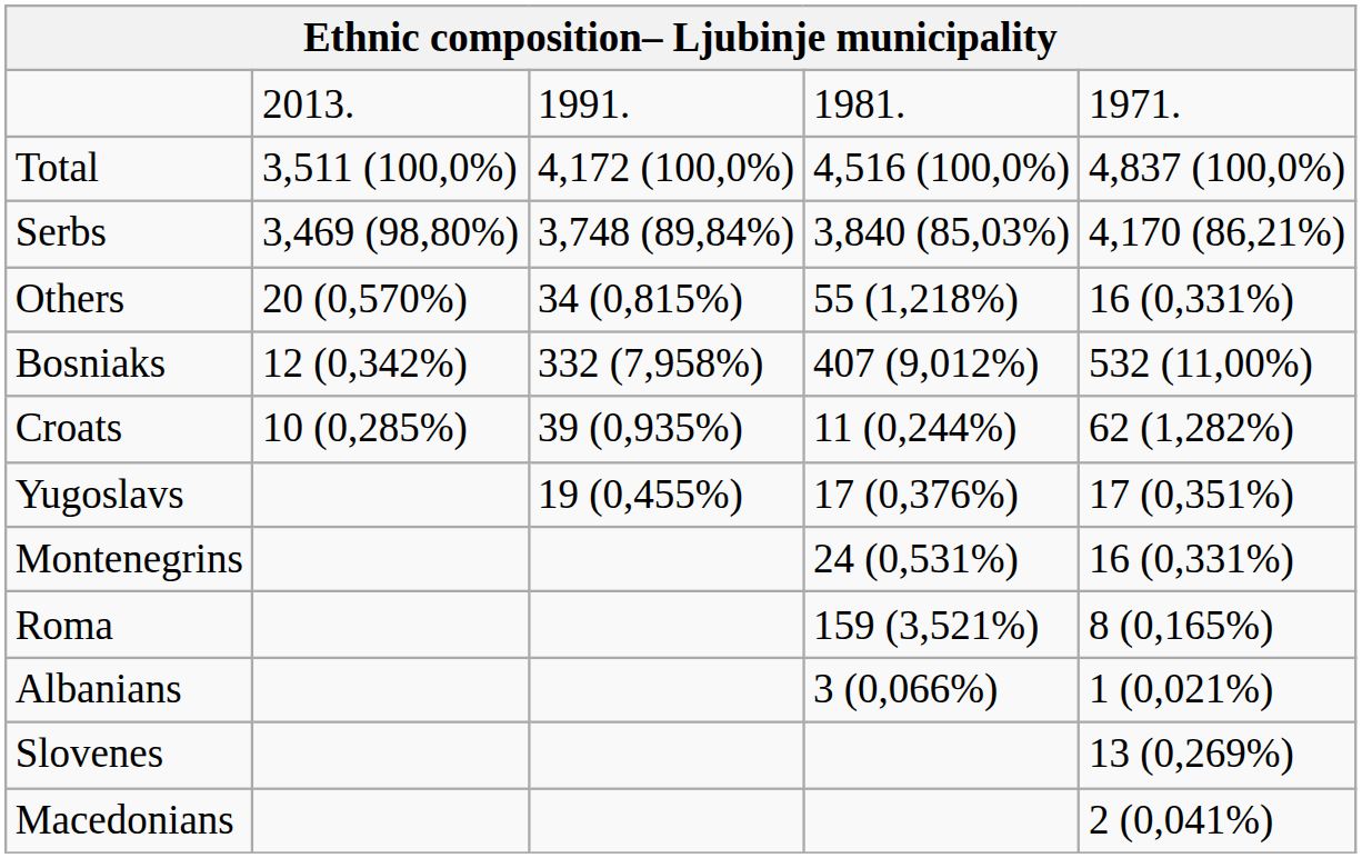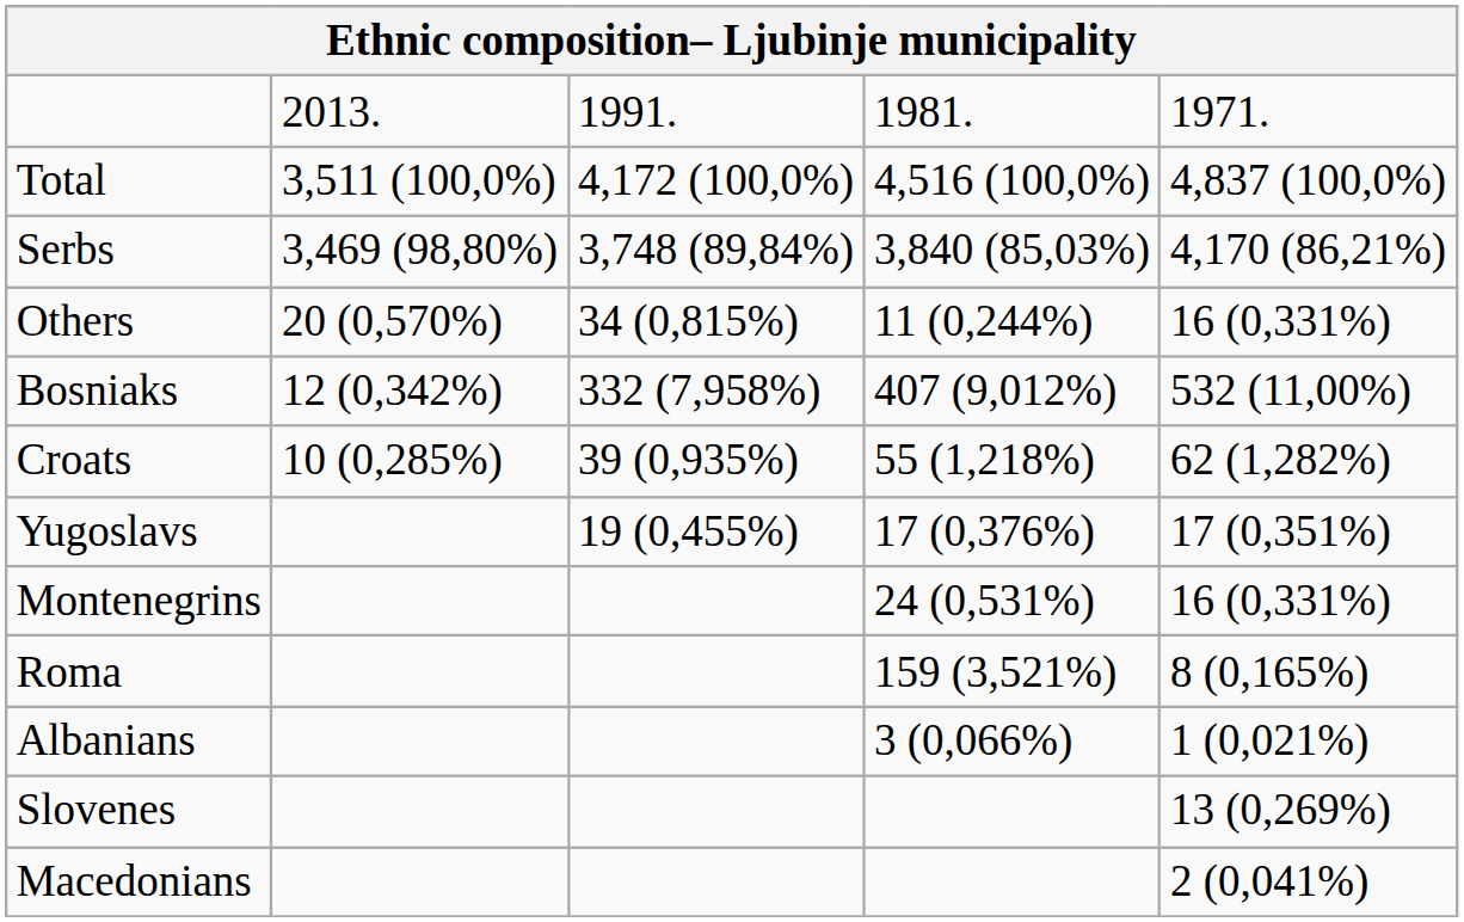Others | column 4: 55 (1,218%) -> 11 (0,244%)
Croats | column 4: 11 (0,244%) -> 55 (1,218%)
